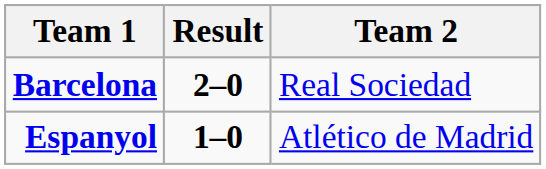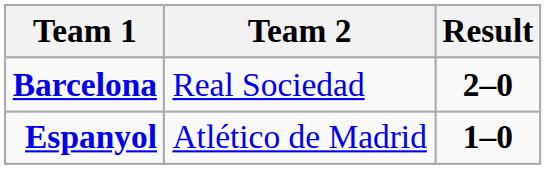columns swapped: Result <-> Team 2
